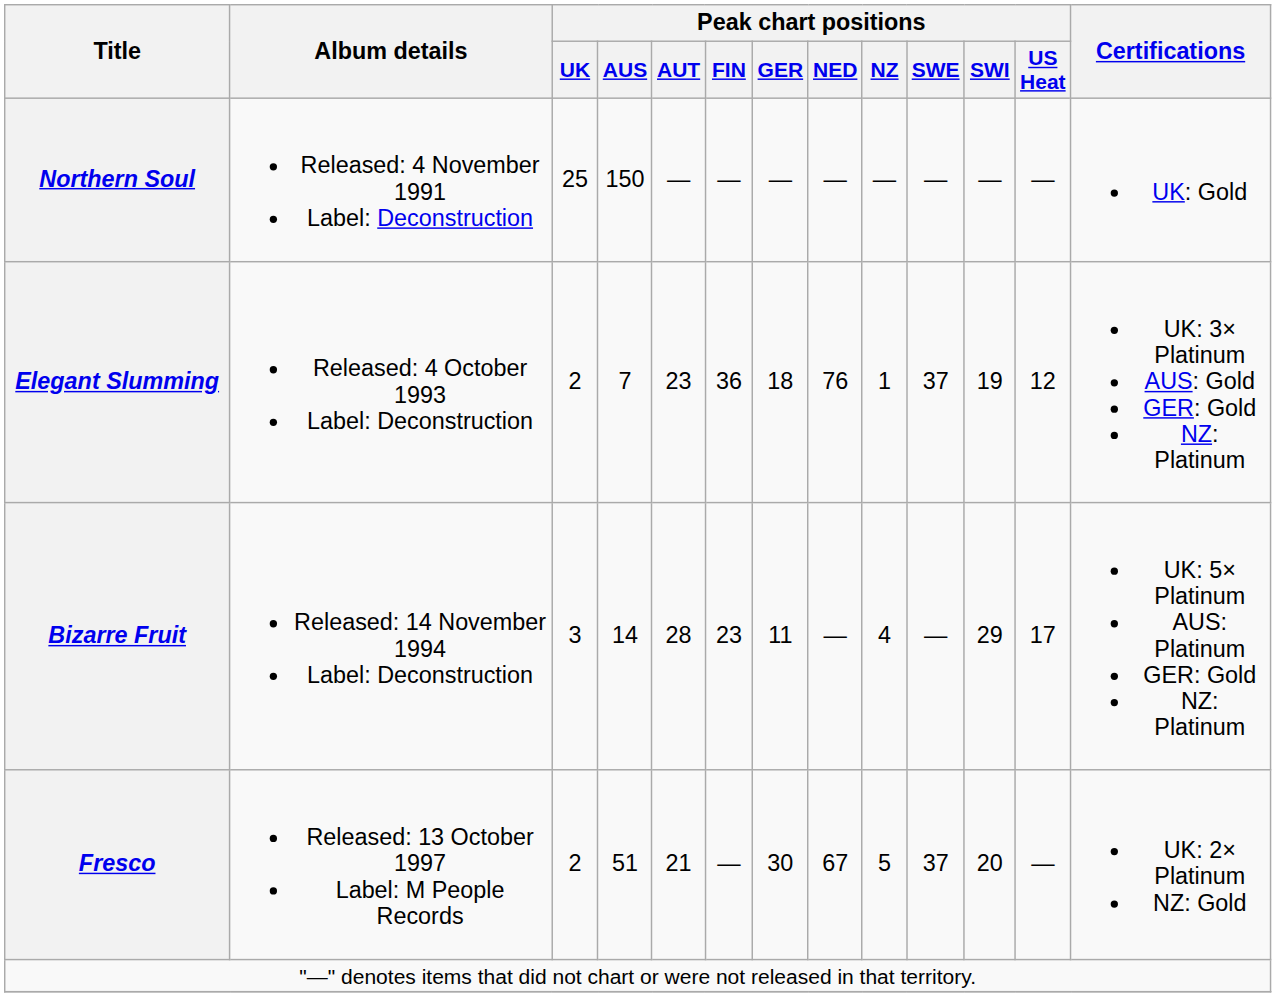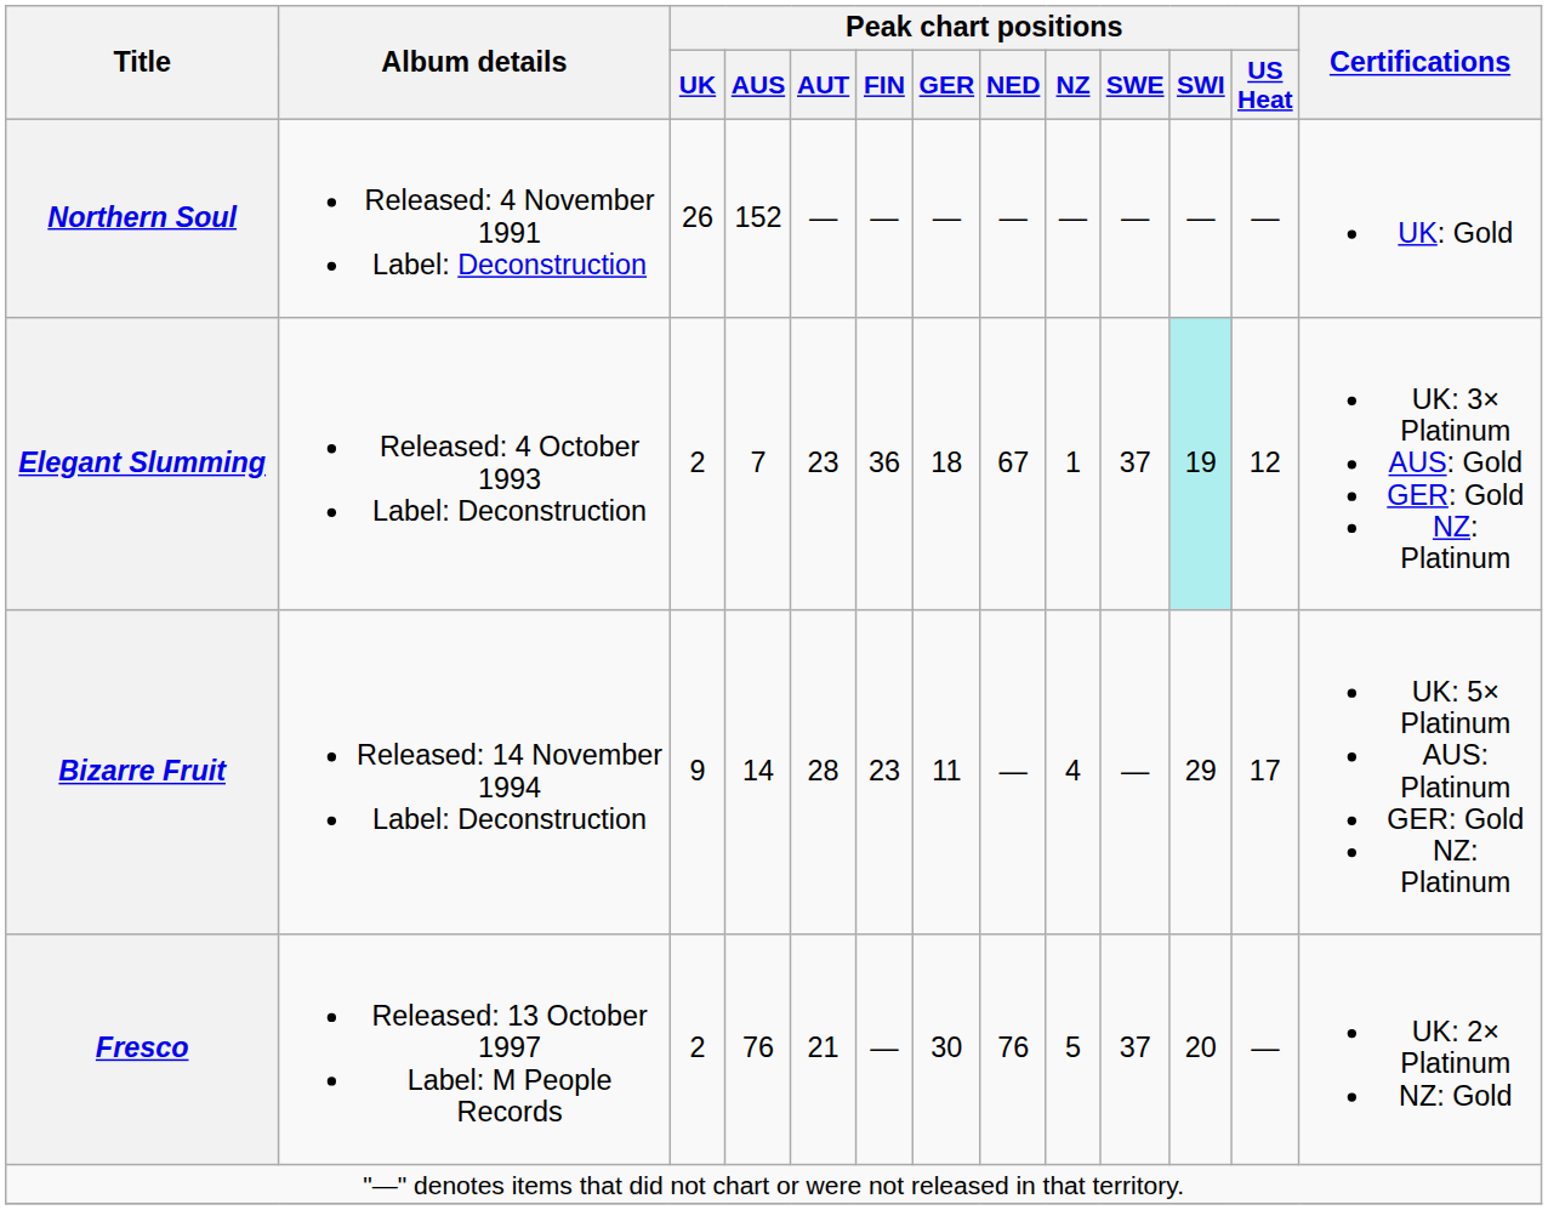Northern Soul | Peak chart positions / UK: 25 -> 26
Northern Soul | Peak chart positions / AUS: 150 -> 152
Elegant Slumming | Peak chart positions / NED: 76 -> 67
Elegant Slumming | Peak chart positions / SWI: no background -> paleturquoise background
Bizarre Fruit | Peak chart positions / UK: 3 -> 9
Fresco | Peak chart positions / AUS: 51 -> 76
Fresco | Peak chart positions / NED: 67 -> 76
